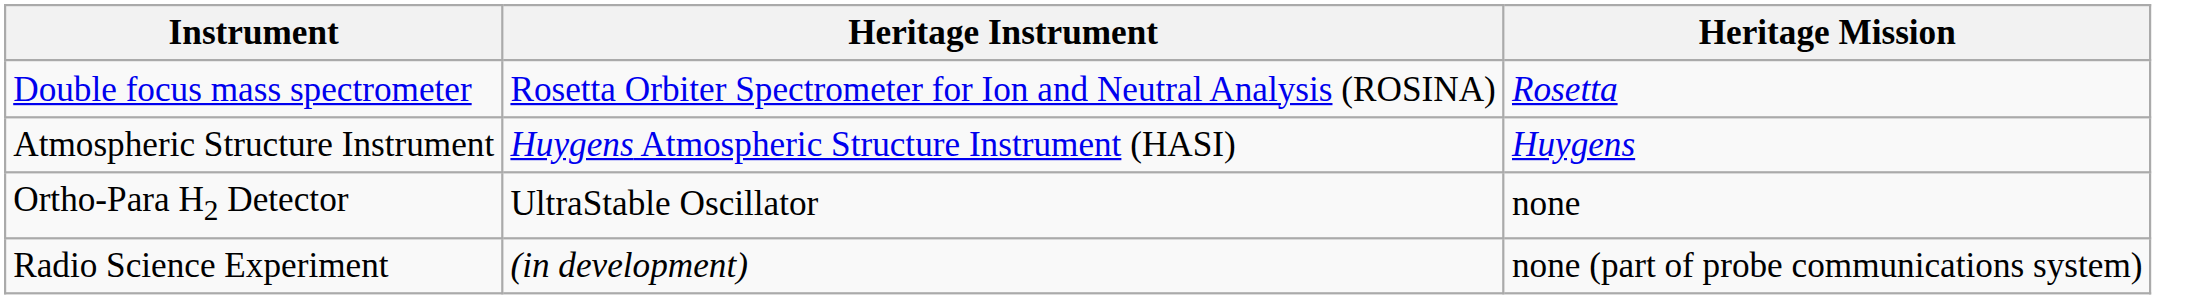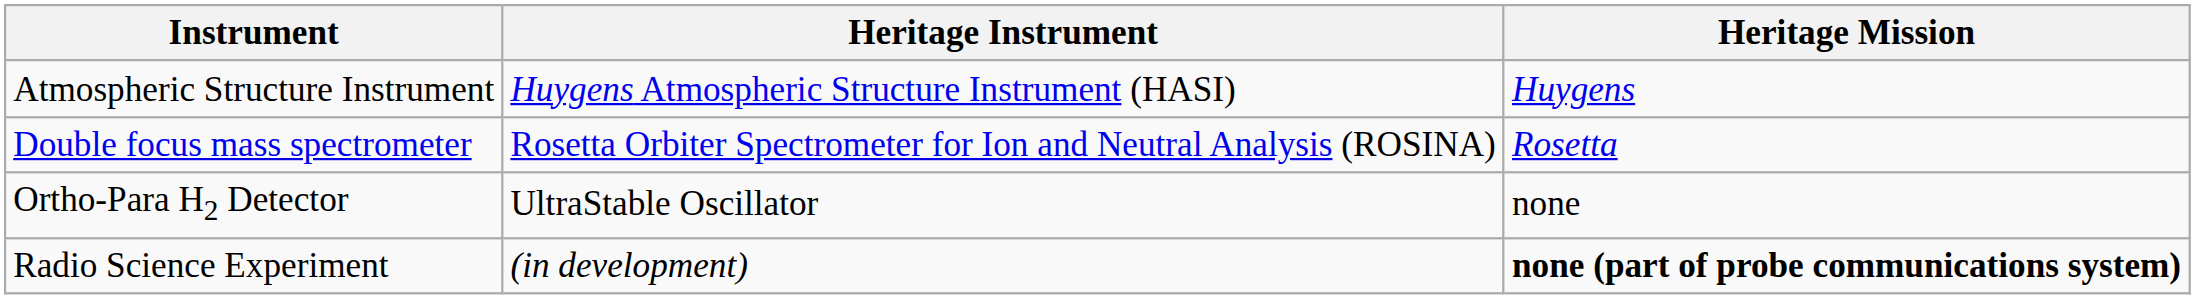rows swapped: Double focus mass spectrometer <-> Atmospheric Structure Instrument
Radio Science Experiment | Heritage Mission: normal -> bold
